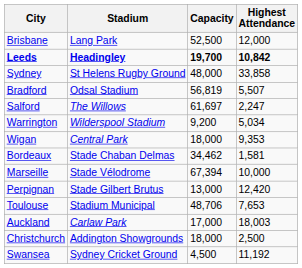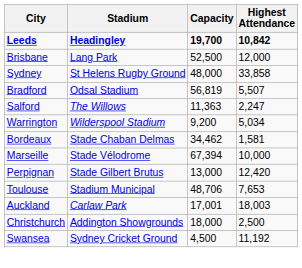rows swapped: Leeds <-> Brisbane
Salford | Capacity: 61,697 -> 11,363
- row: Wigan | Central Park | 18,000 | 9,353
Auckland | Capacity: 17,000 -> 17,001
